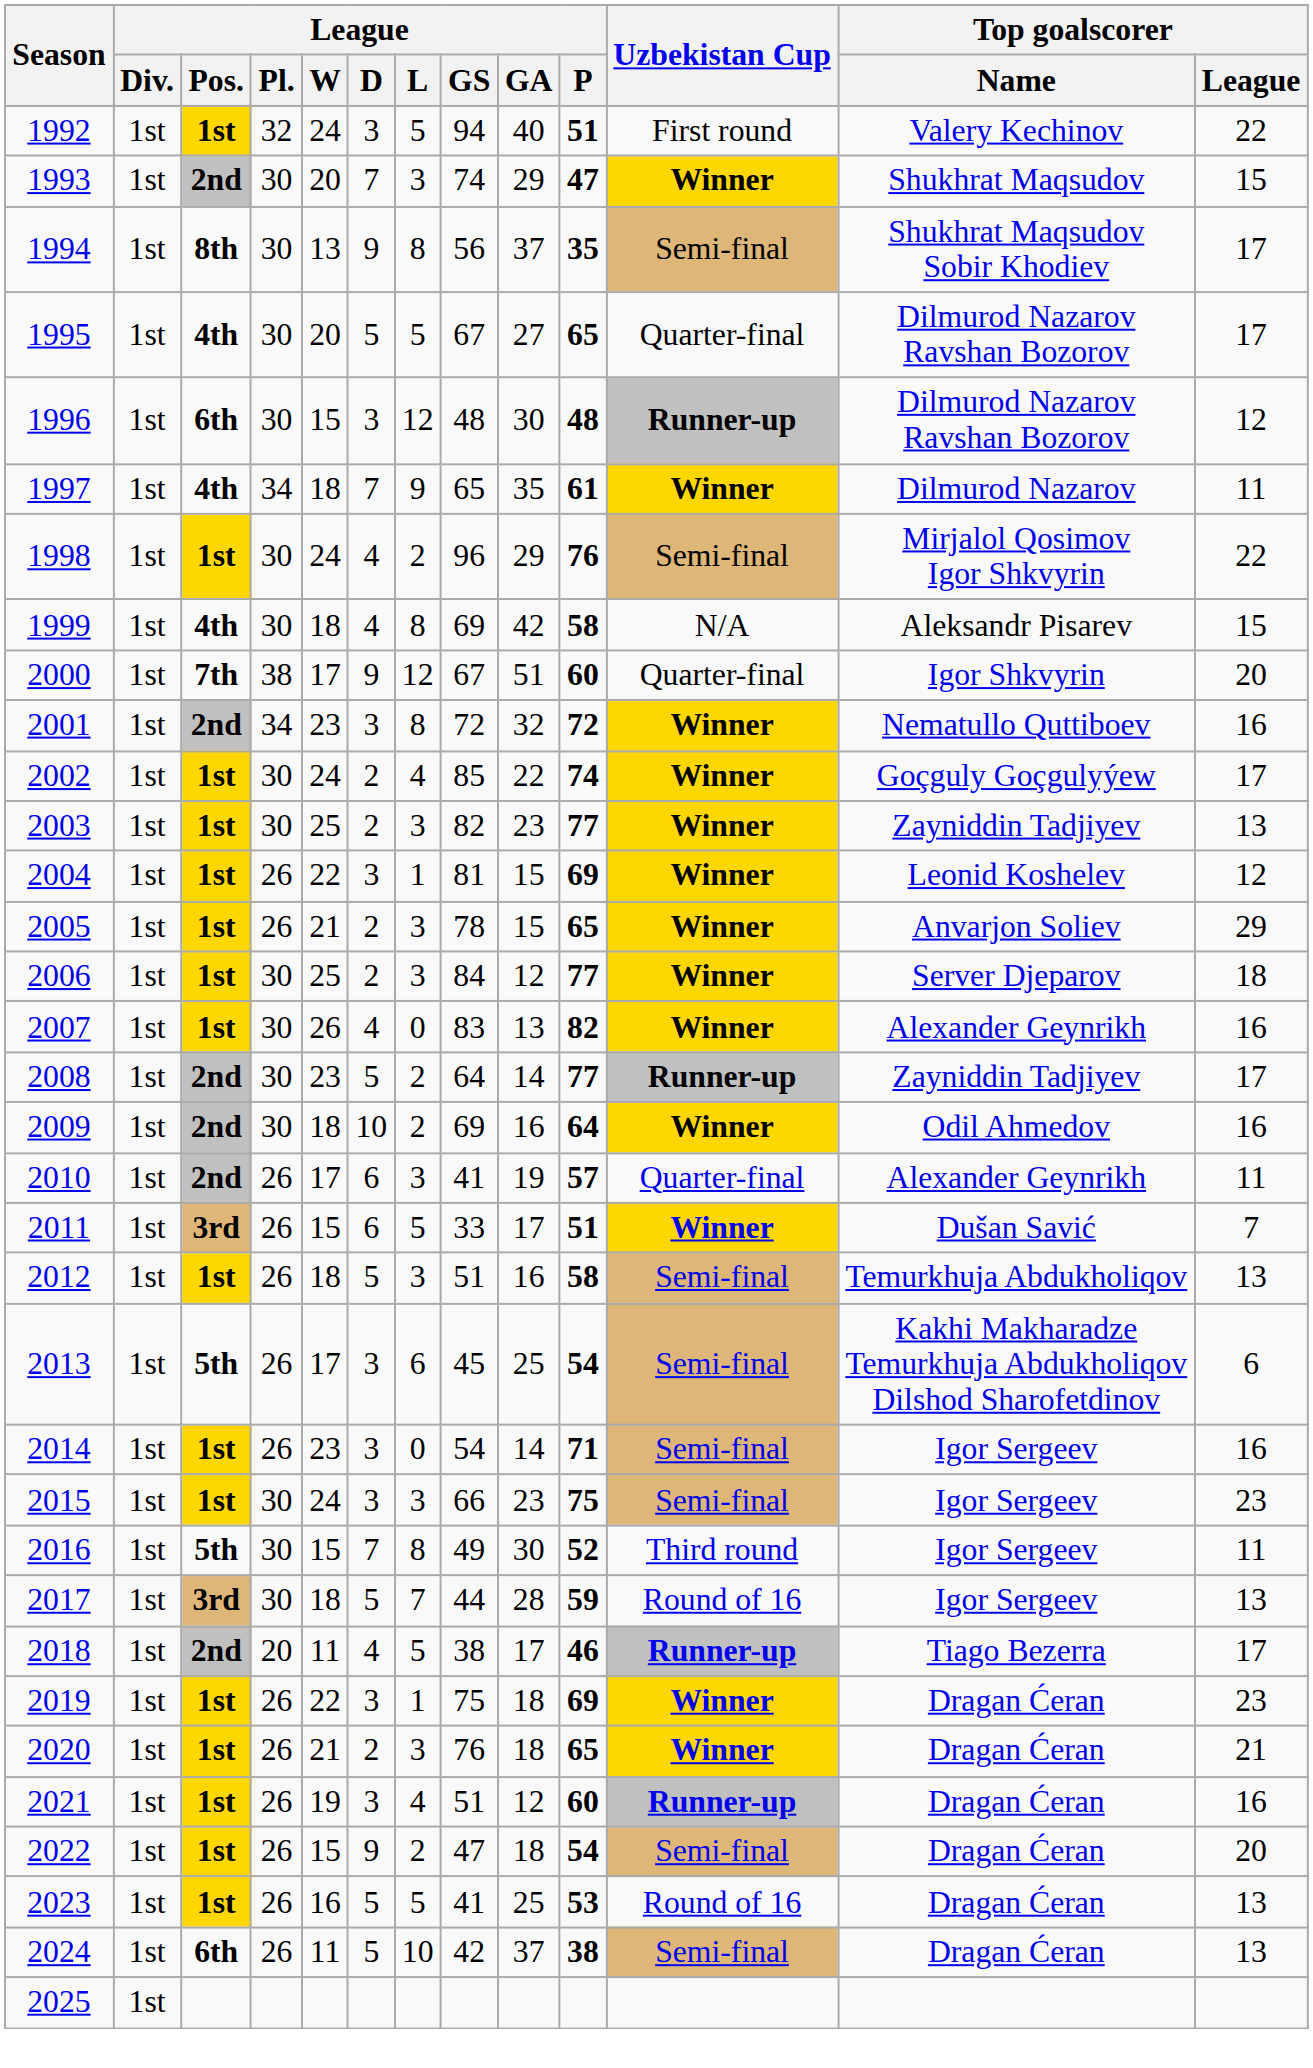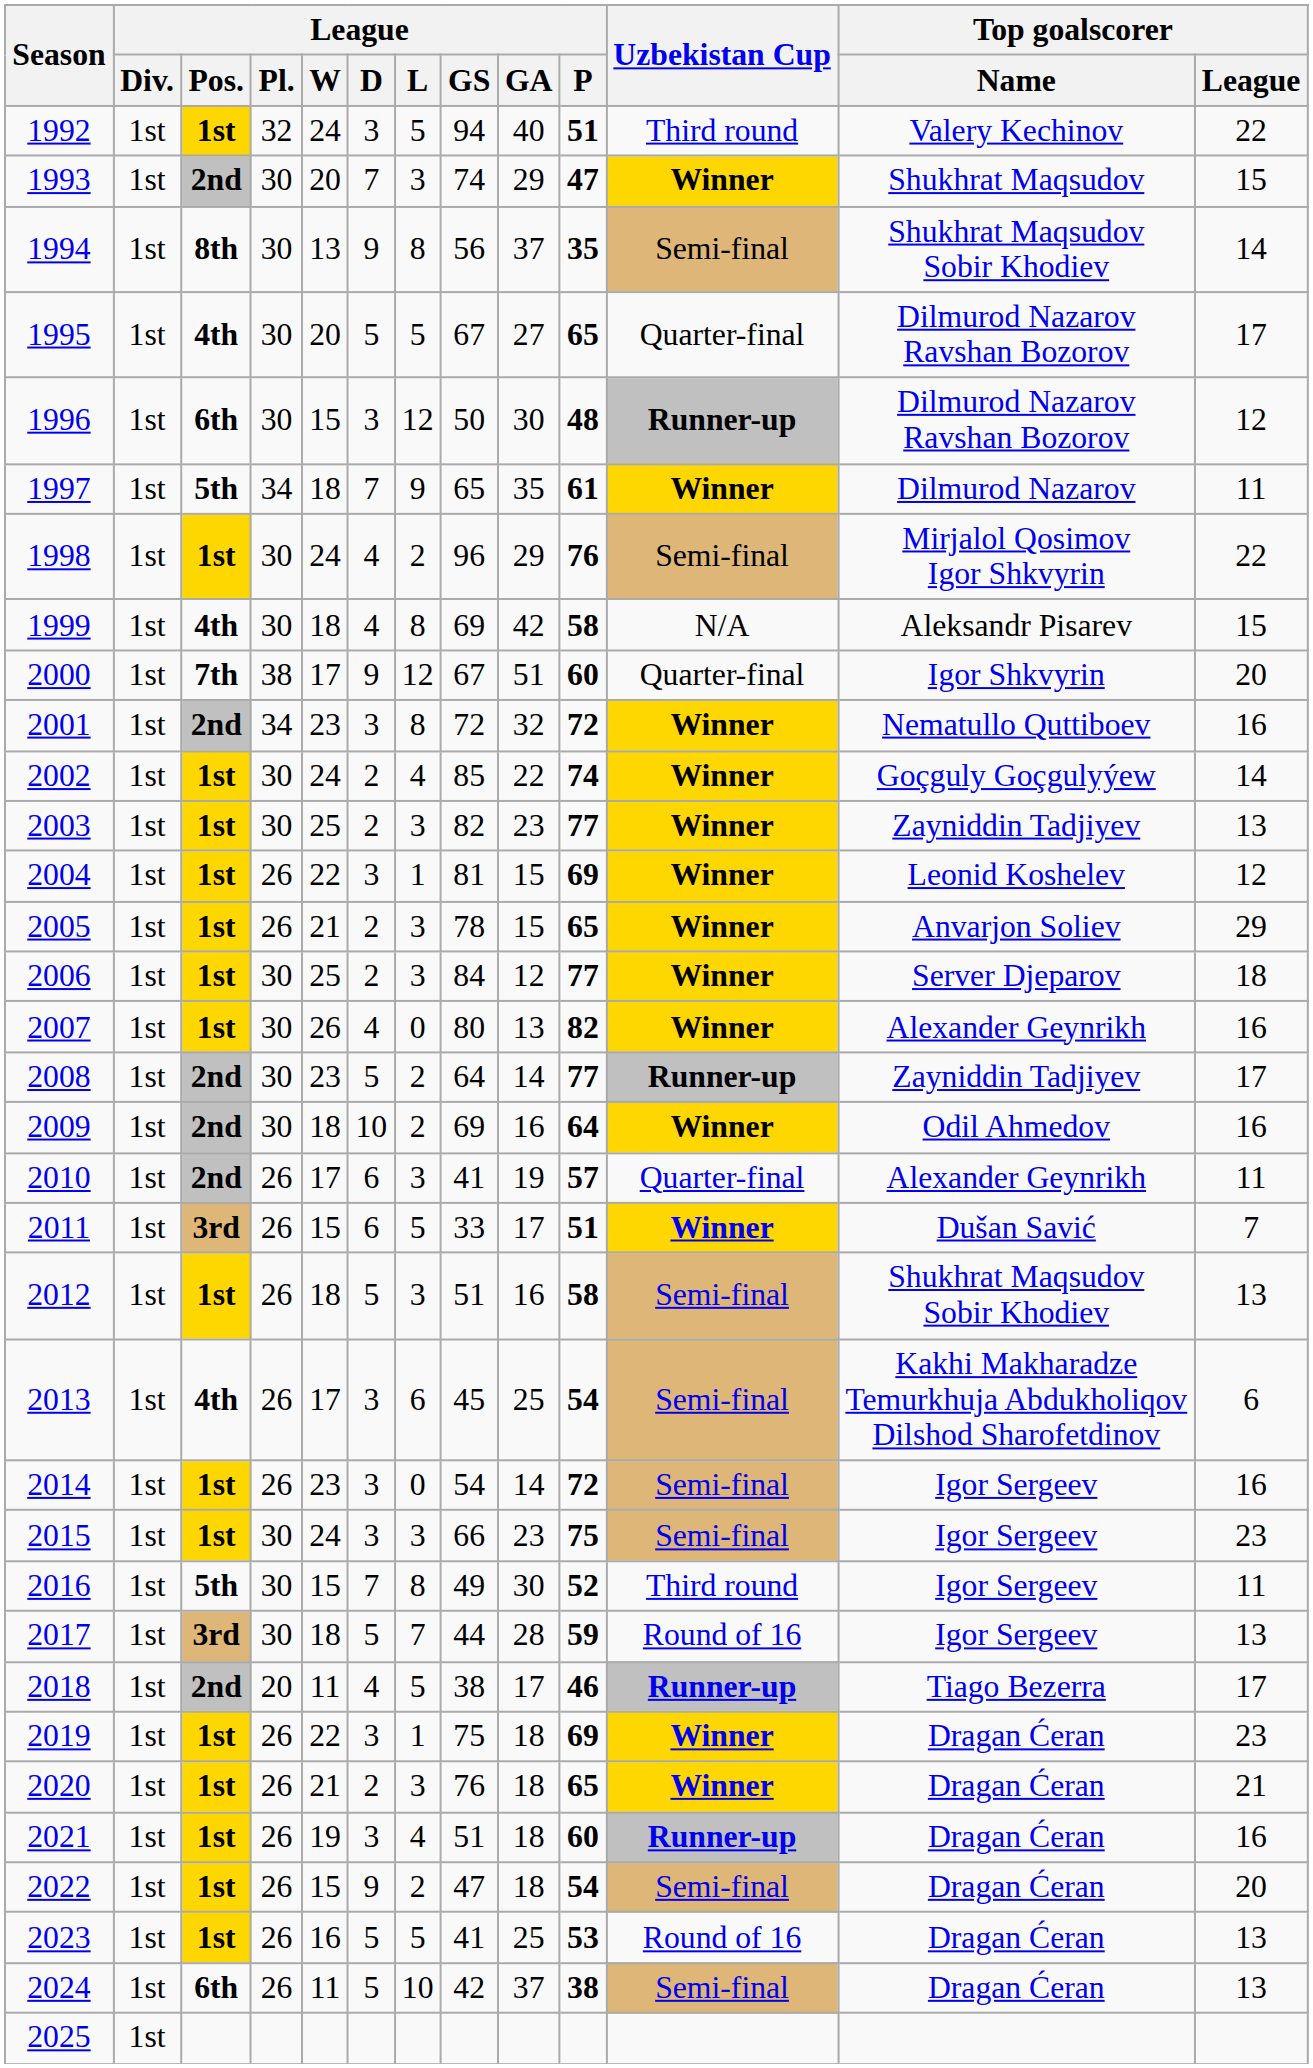1992 | Uzbekistan Cup: First round -> Third round
1994 | Top goalscorer / League: 17 -> 14
1996 | League / GS: 48 -> 50
1997 | League / Pos.: 4th -> 5th
2002 | Top goalscorer / League: 17 -> 14
2007 | League / GS: 83 -> 80
2012 | Top goalscorer / Name: Temurkhuja Abdukholiqov -> Shukhrat Maqsudov Sobir Khodiev
2013 | League / Pos.: 5th -> 4th
2014 | League / P: 71 -> 72
2021 | League / GA: 12 -> 18
